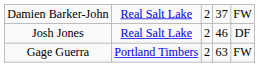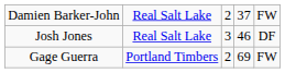Josh Jones | column 3: 2 -> 3
Gage Guerra | column 4: 63 -> 69
